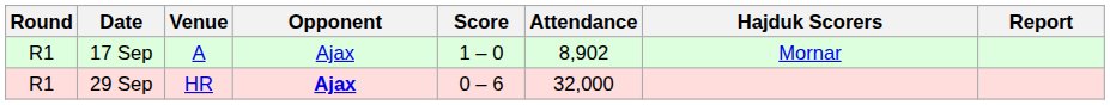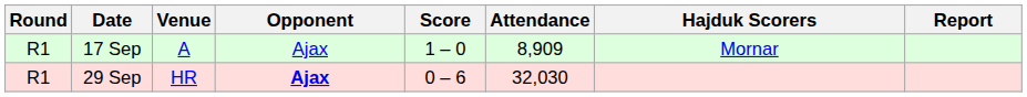17 Sep | Attendance: 8,902 -> 8,909
29 Sep | Attendance: 32,000 -> 32,030
